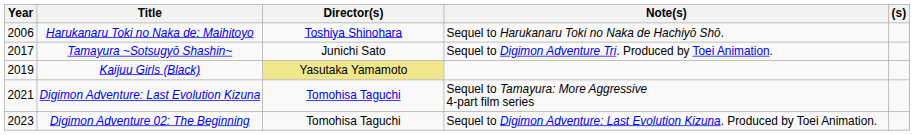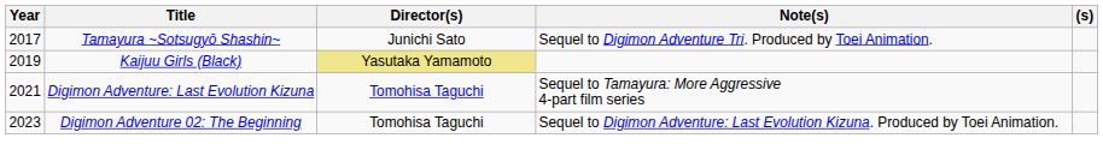- row: 2006 | Harukanaru Toki no Naka de: Maihitoyo | Toshiya Shinohara | Sequel to Harukanaru Toki no Naka de Hachiyō Shō.
